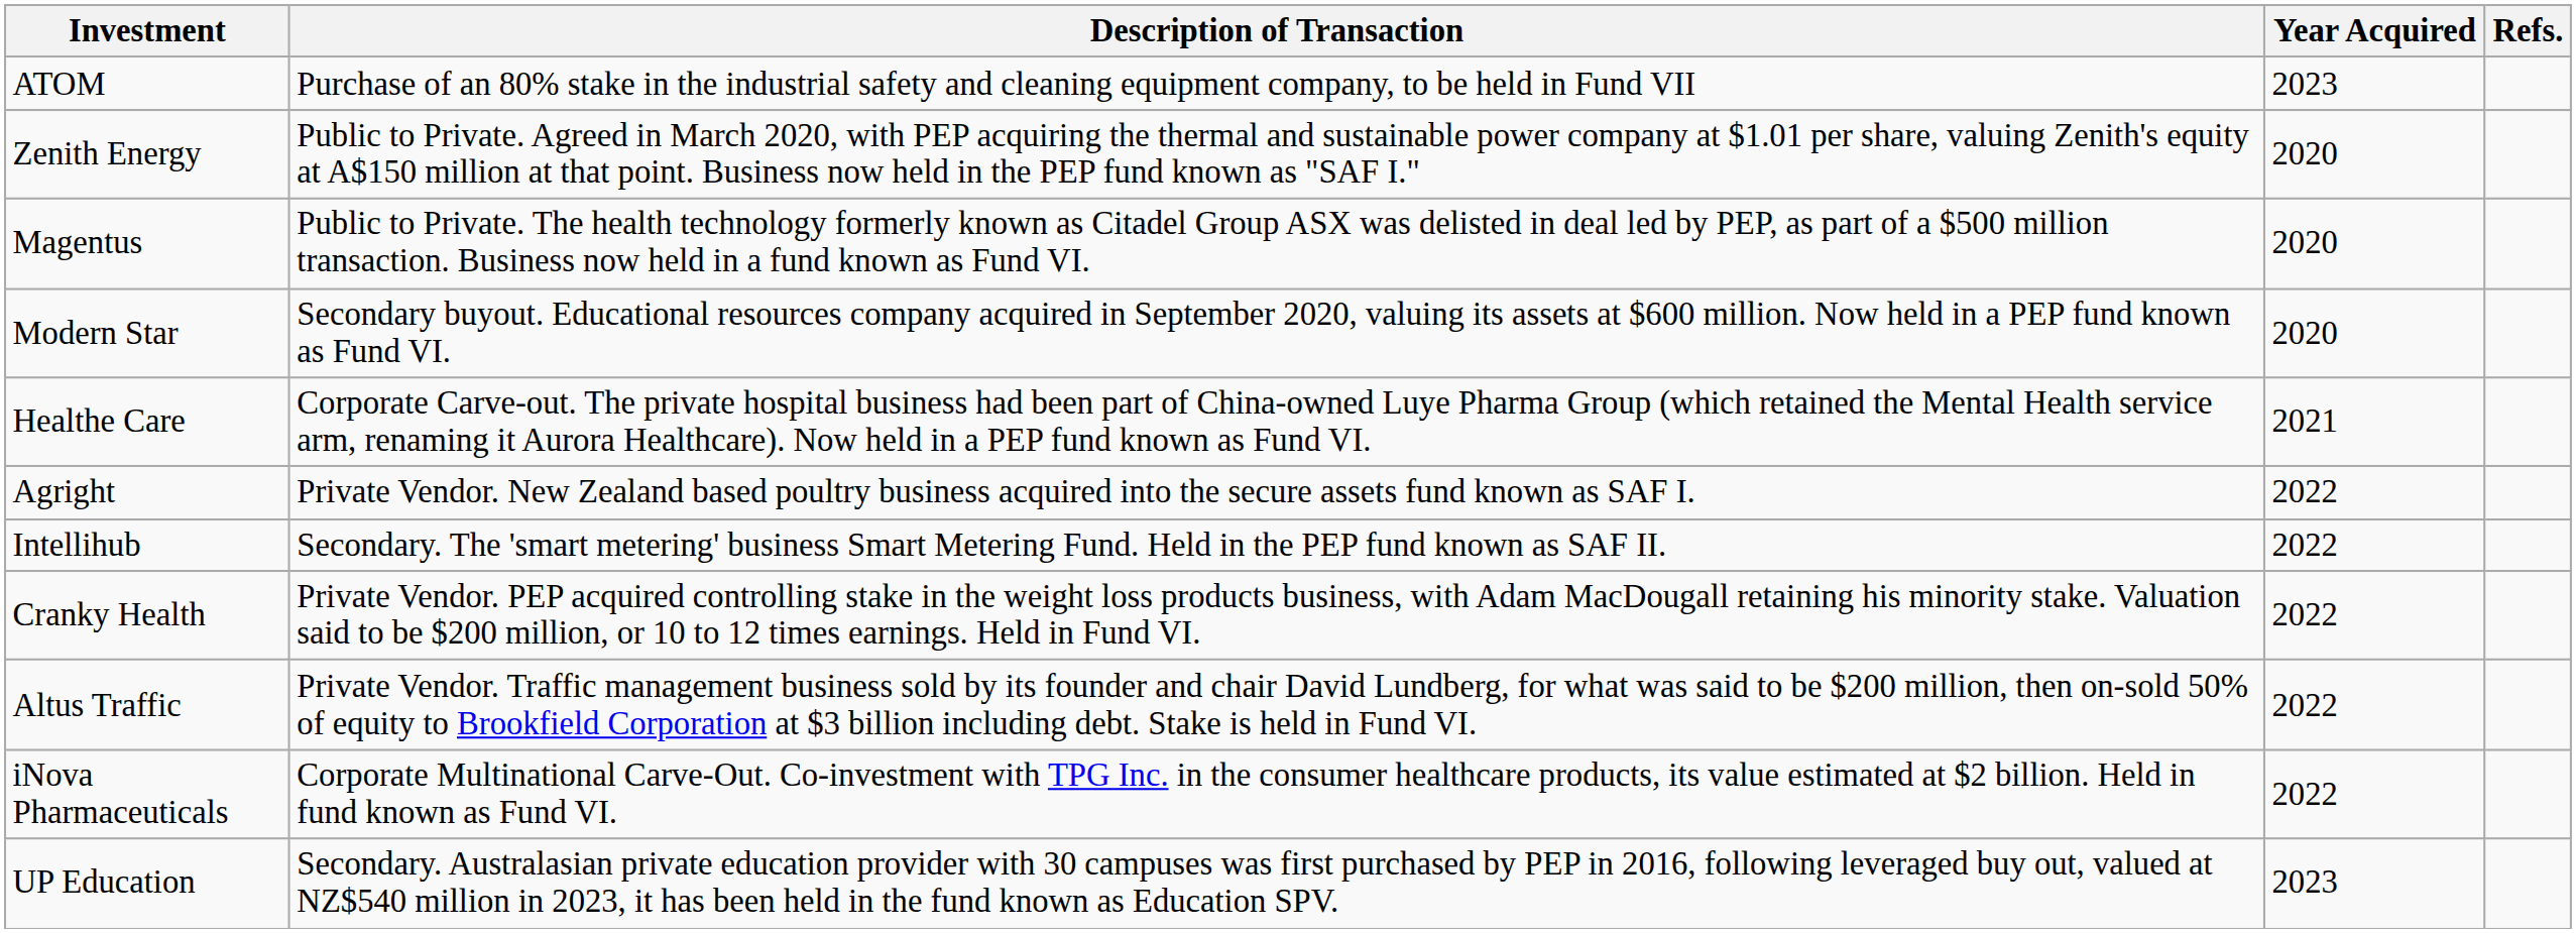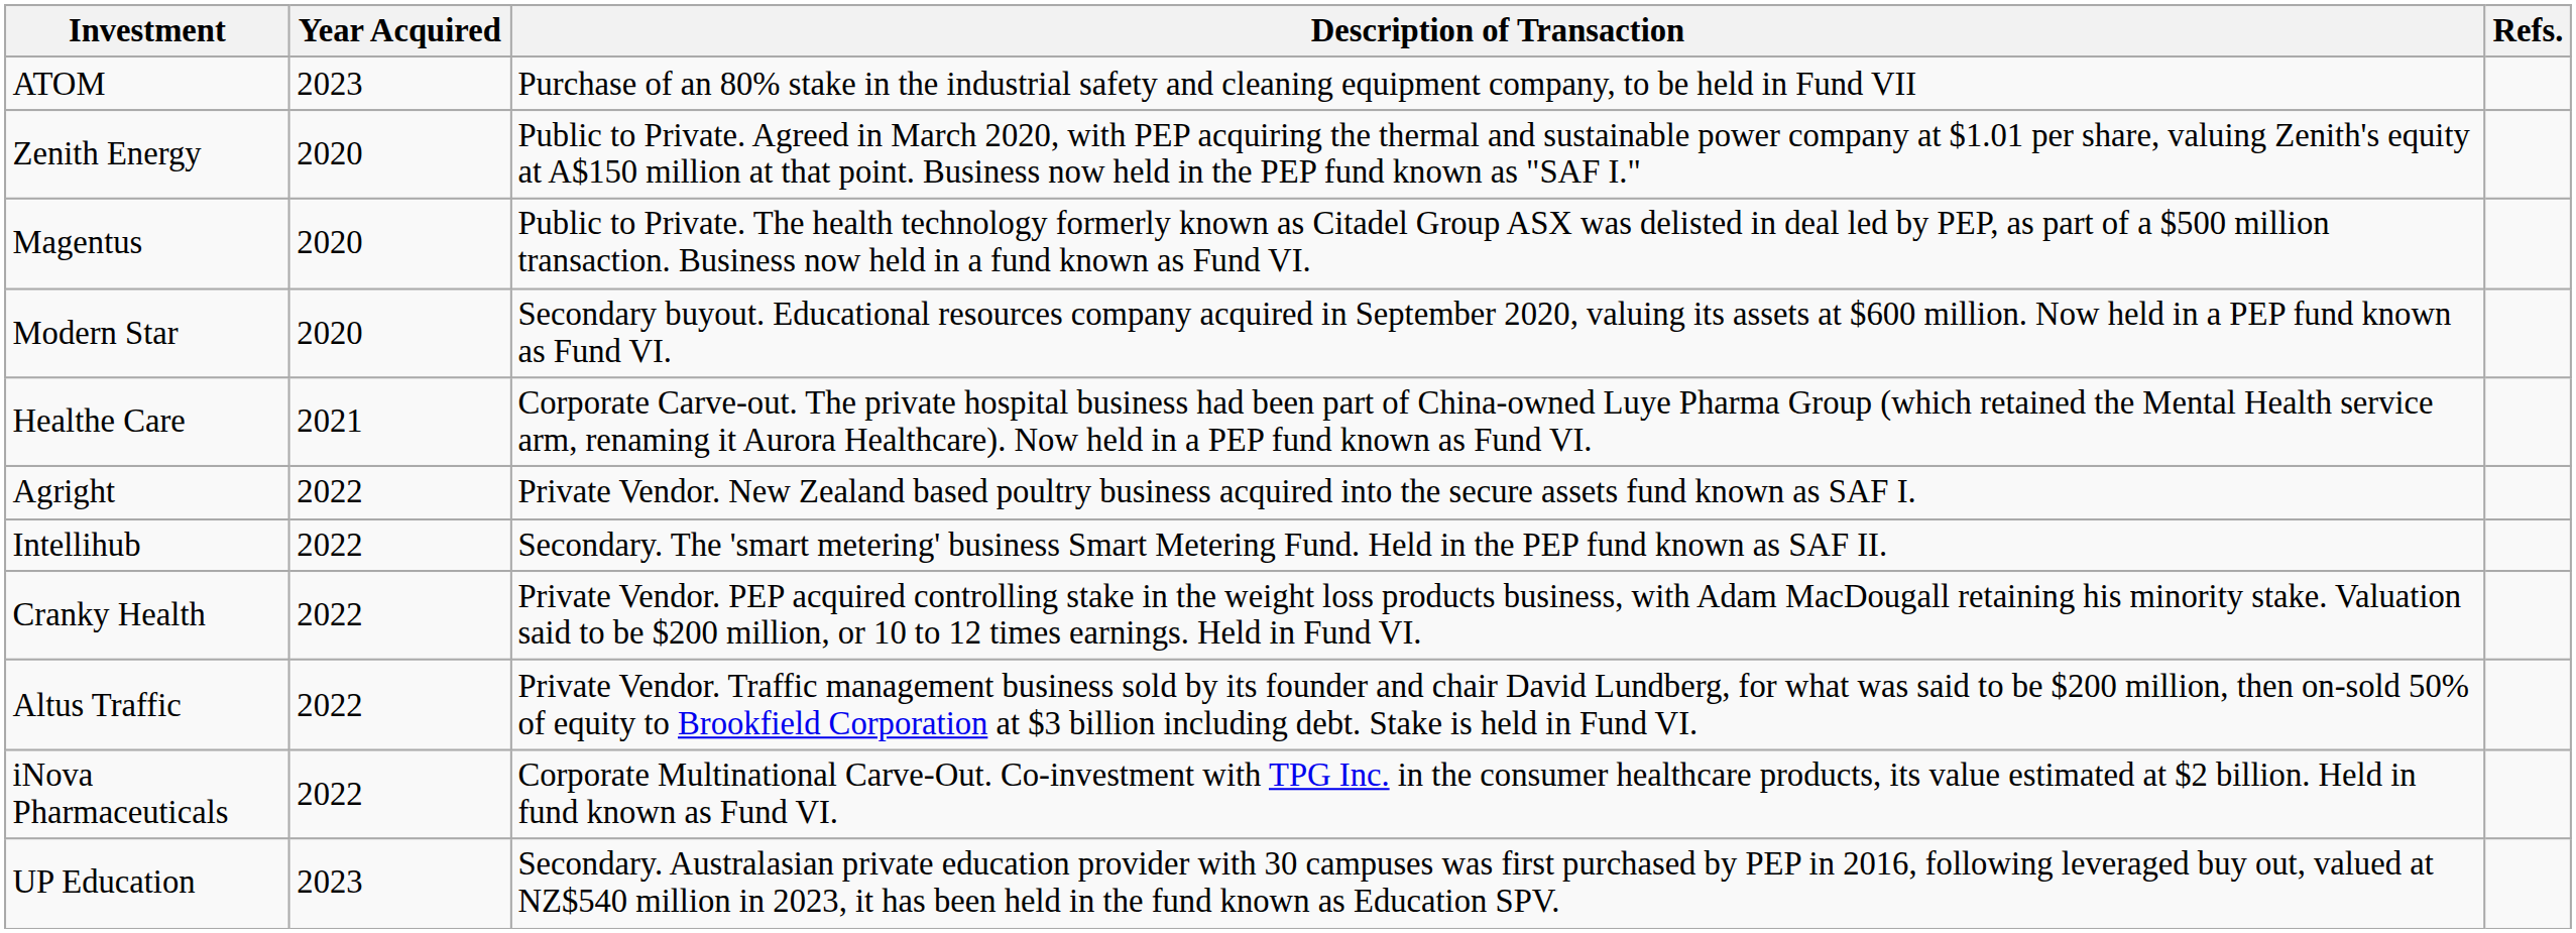columns swapped: Year Acquired <-> Description of Transaction
